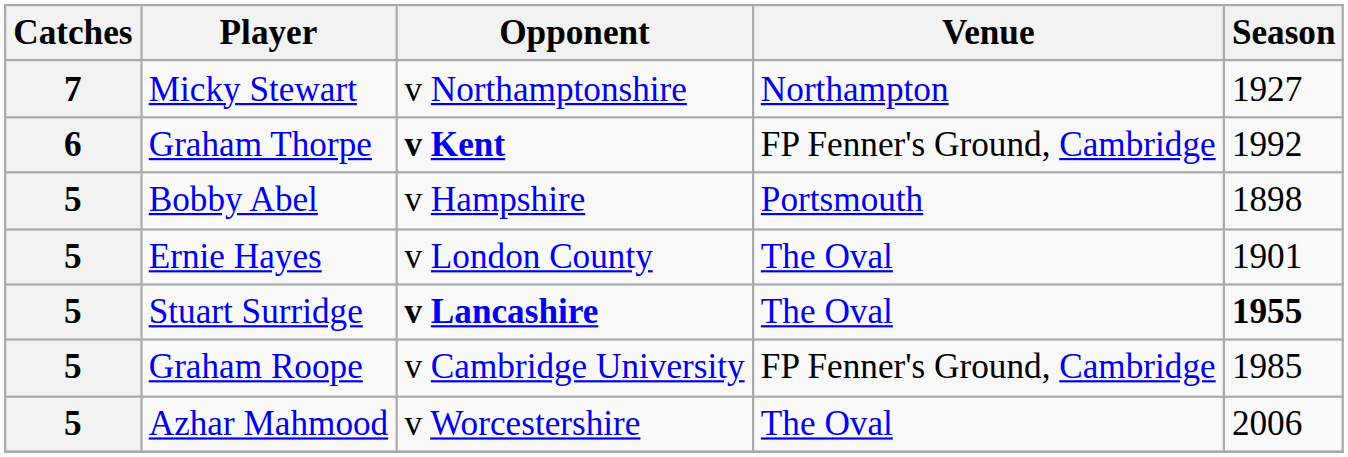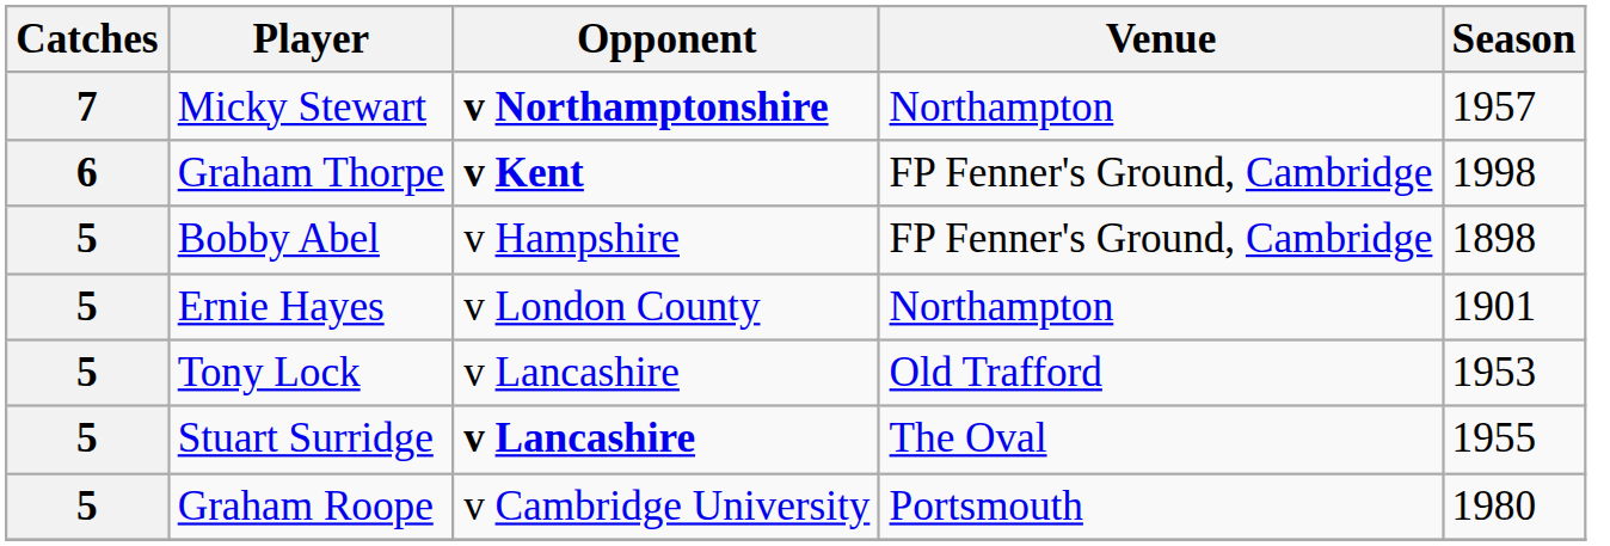Micky Stewart | Opponent: normal -> bold
Micky Stewart | Season: 1927 -> 1957
Graham Thorpe | Season: 1992 -> 1998
Bobby Abel | Venue: Portsmouth -> FP Fenner's Ground, Cambridge
Ernie Hayes | Venue: The Oval -> Northampton
+ row: 5 | Tony Lock | v Lancashire | Old Trafford | 1953
Stuart Surridge | Season: bold -> normal
Graham Roope | Venue: FP Fenner's Ground, Cambridge -> Portsmouth
Graham Roope | Season: 1985 -> 1980
- row: 5 | Azhar Mahmood | v Worcestershire | The Oval | 2006
